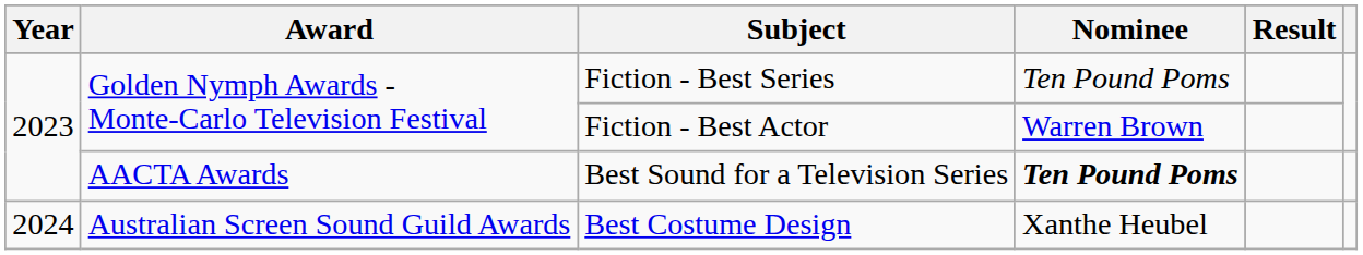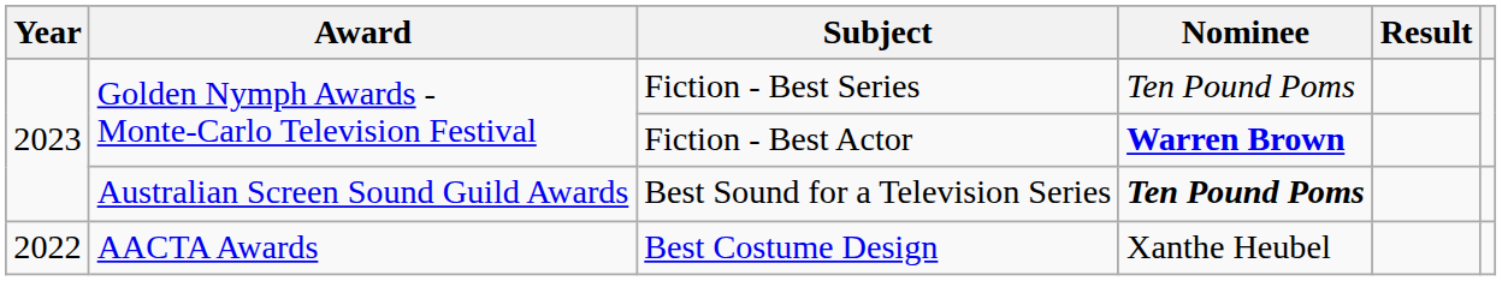Fiction - Best Actor | Nominee: normal -> bold
Best Sound for a Television Series | Award: AACTA Awards -> Australian Screen Sound Guild Awards
Best Costume Design | Year: 2024 -> 2022
Best Costume Design | Award: Australian Screen Sound Guild Awards -> AACTA Awards
